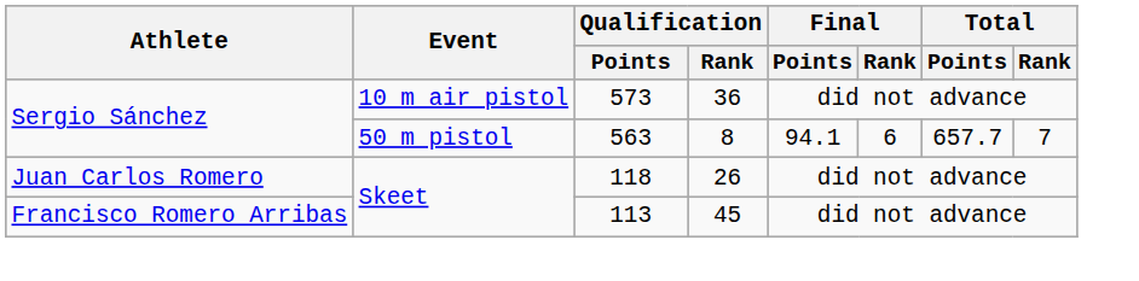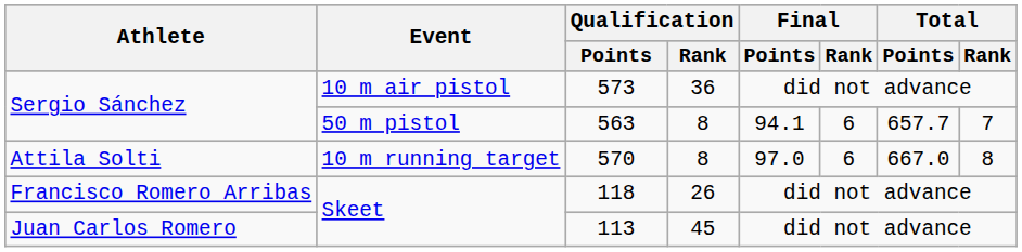+ row: Attila Solti | 10 m running target | 570 | 8 | 97.0 | 6 | 667.0 | 8
118 | Athlete: Juan Carlos Romero -> Francisco Romero Arribas
113 | Athlete: Francisco Romero Arribas -> Juan Carlos Romero
